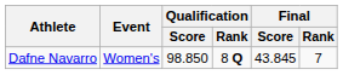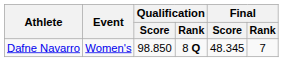Dafne Navarro | Final / Score: 43.845 -> 48.345
